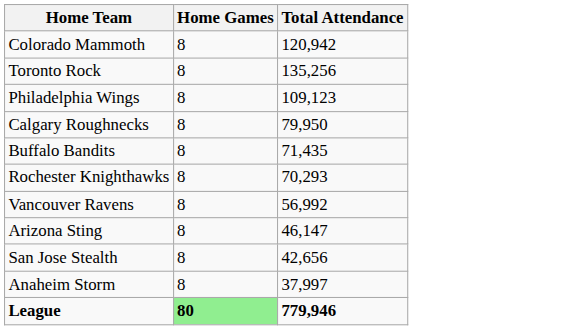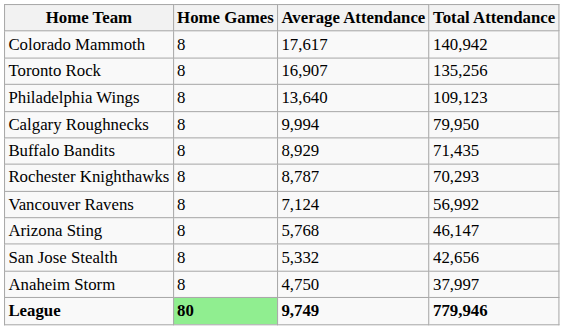+ column: Average Attendance | 17,617 | 16,907 | 13,640 | 9,994 | 8,929 | 8,787 | 7,124 | 5,768 | 5,332 | 4,750 | 9,749
Colorado Mammoth | Total Attendance: 120,942 -> 140,942
